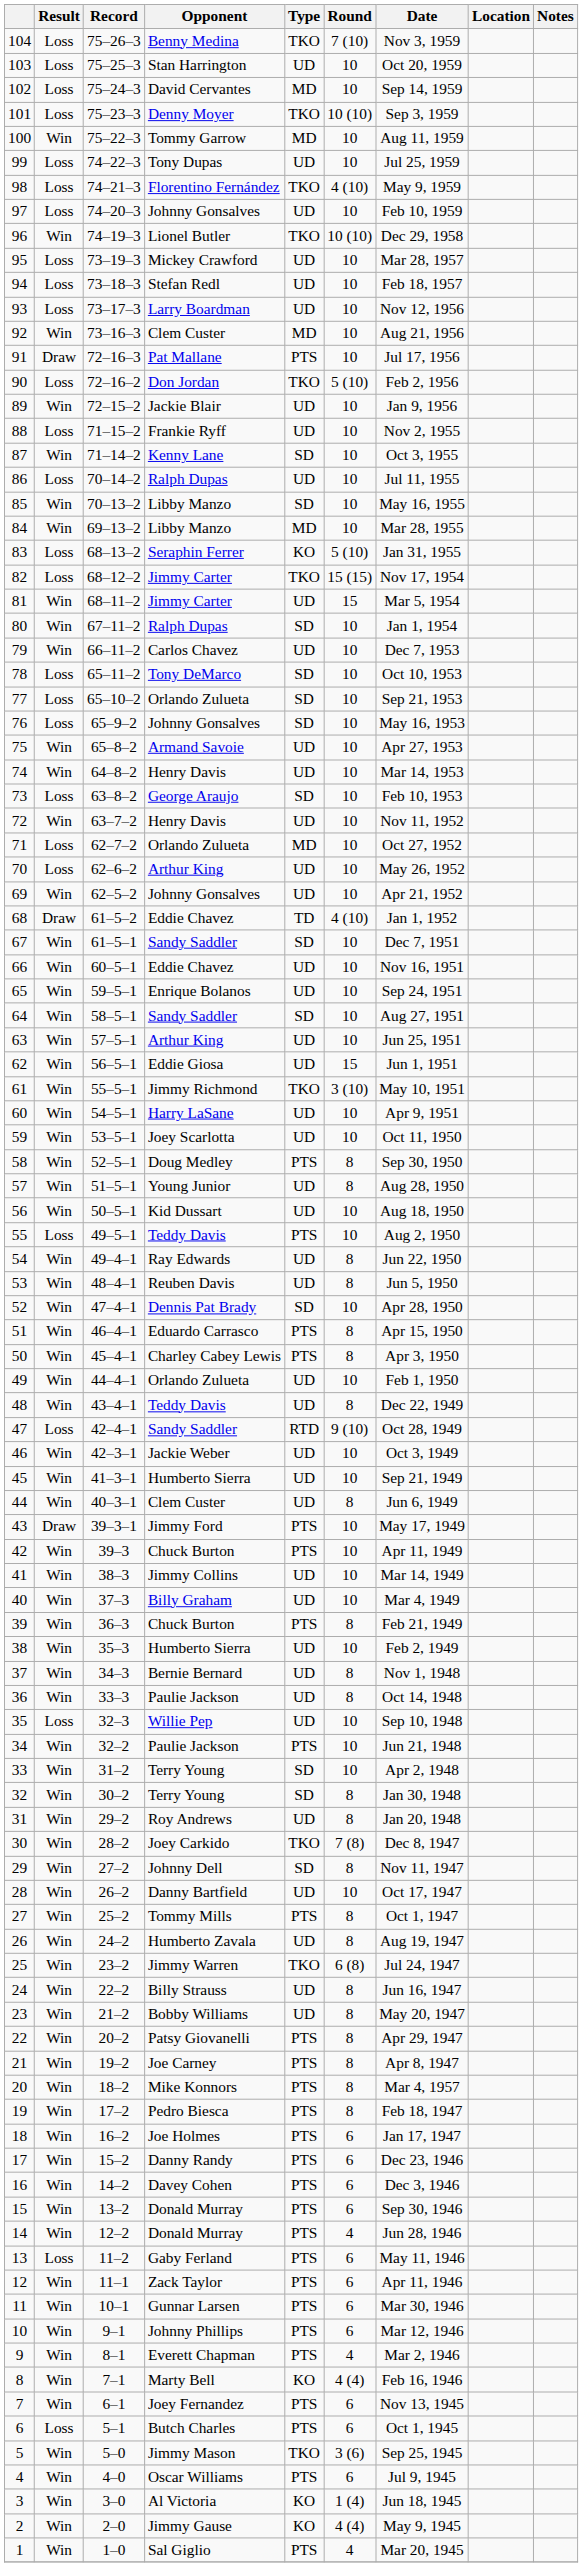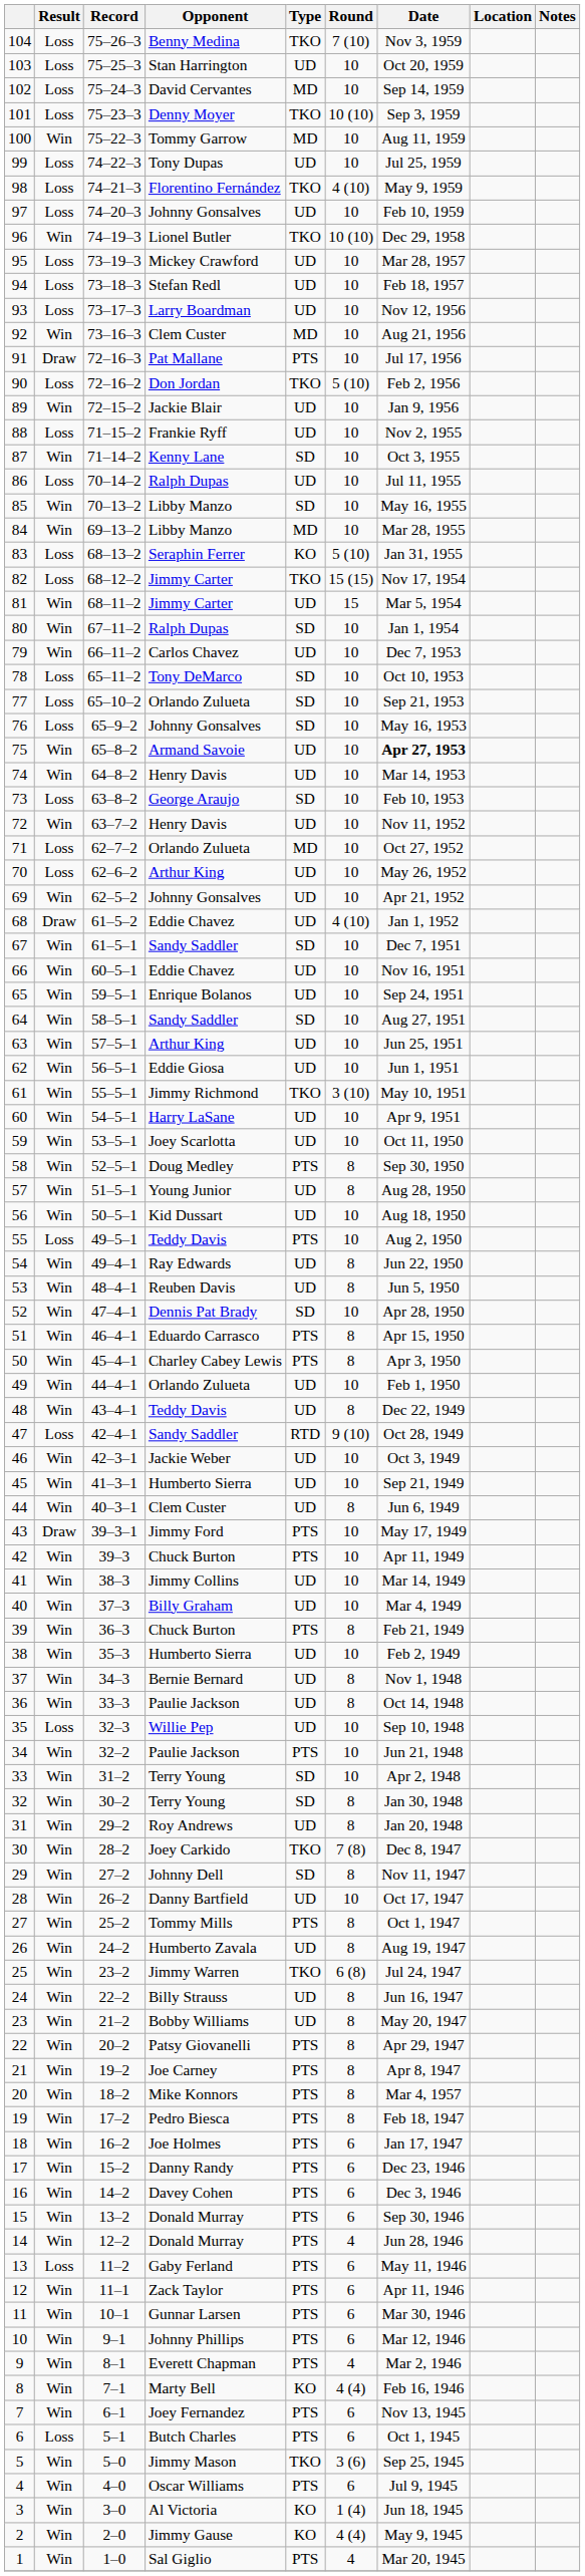75 | Date: normal -> bold
68 | Type: TD -> UD
62 | Round: 15 -> 10
